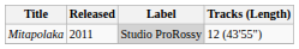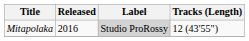Mitapolaka | Released: 2011 -> 2016
